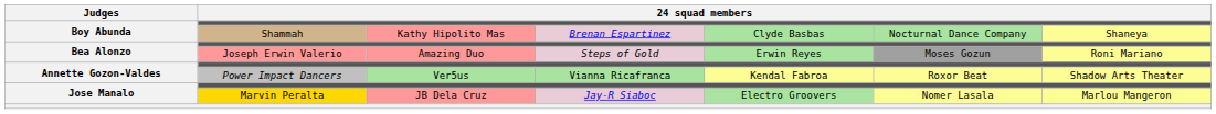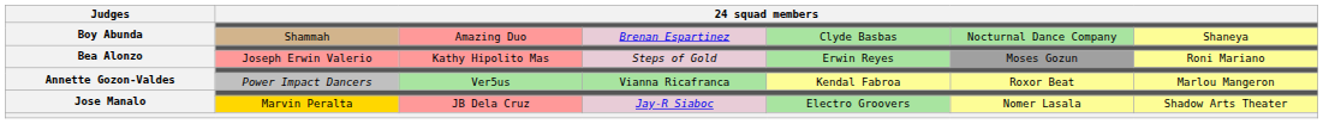Shammah | column 3: Kathy Hipolito Mas -> Amazing Duo
Joseph Erwin Valerio | column 3: Amazing Duo -> Kathy Hipolito Mas
Power Impact Dancers | column 7: Shadow Arts Theater -> Marlou Mangeron
Marvin Peralta | column 7: Marlou Mangeron -> Shadow Arts Theater
